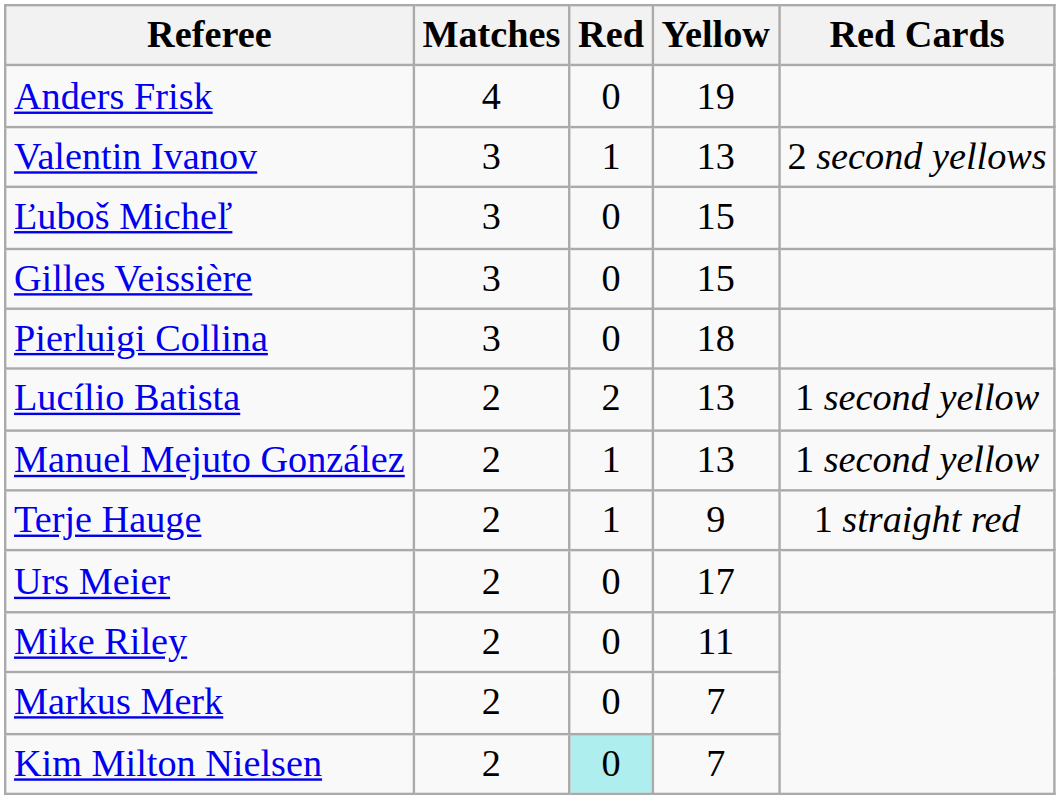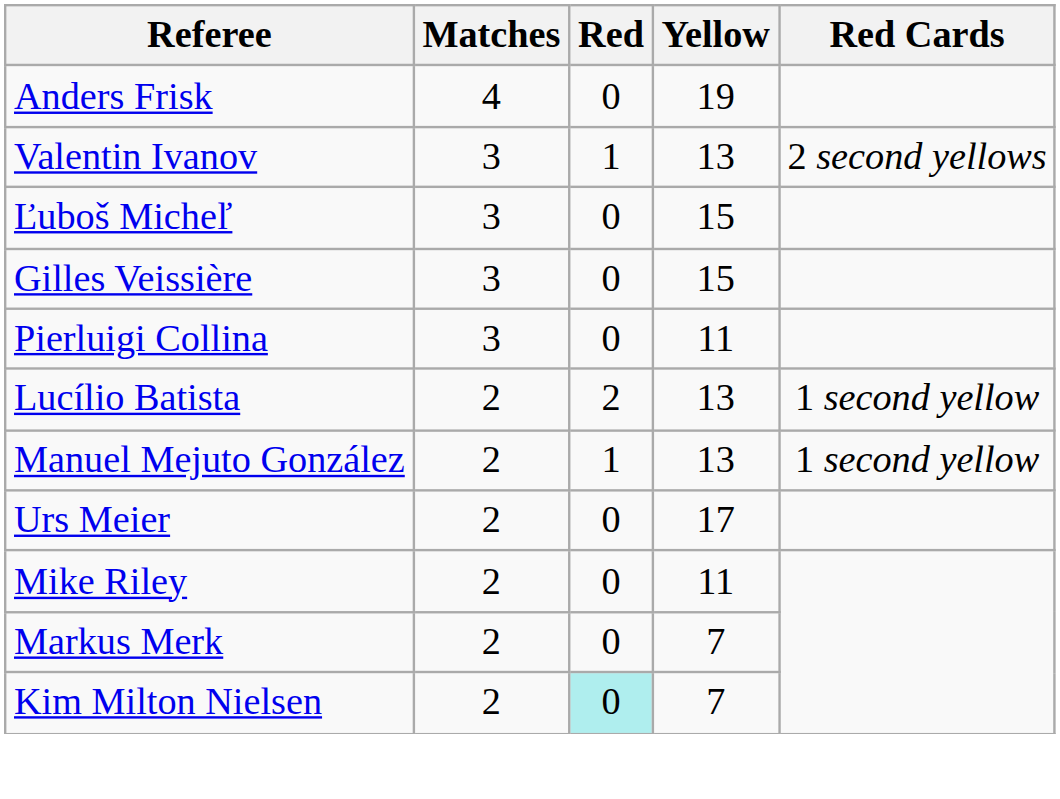Pierluigi Collina | Yellow: 18 -> 11
- row: Terje Hauge | 2 | 1 | 9 | 1 straight red
